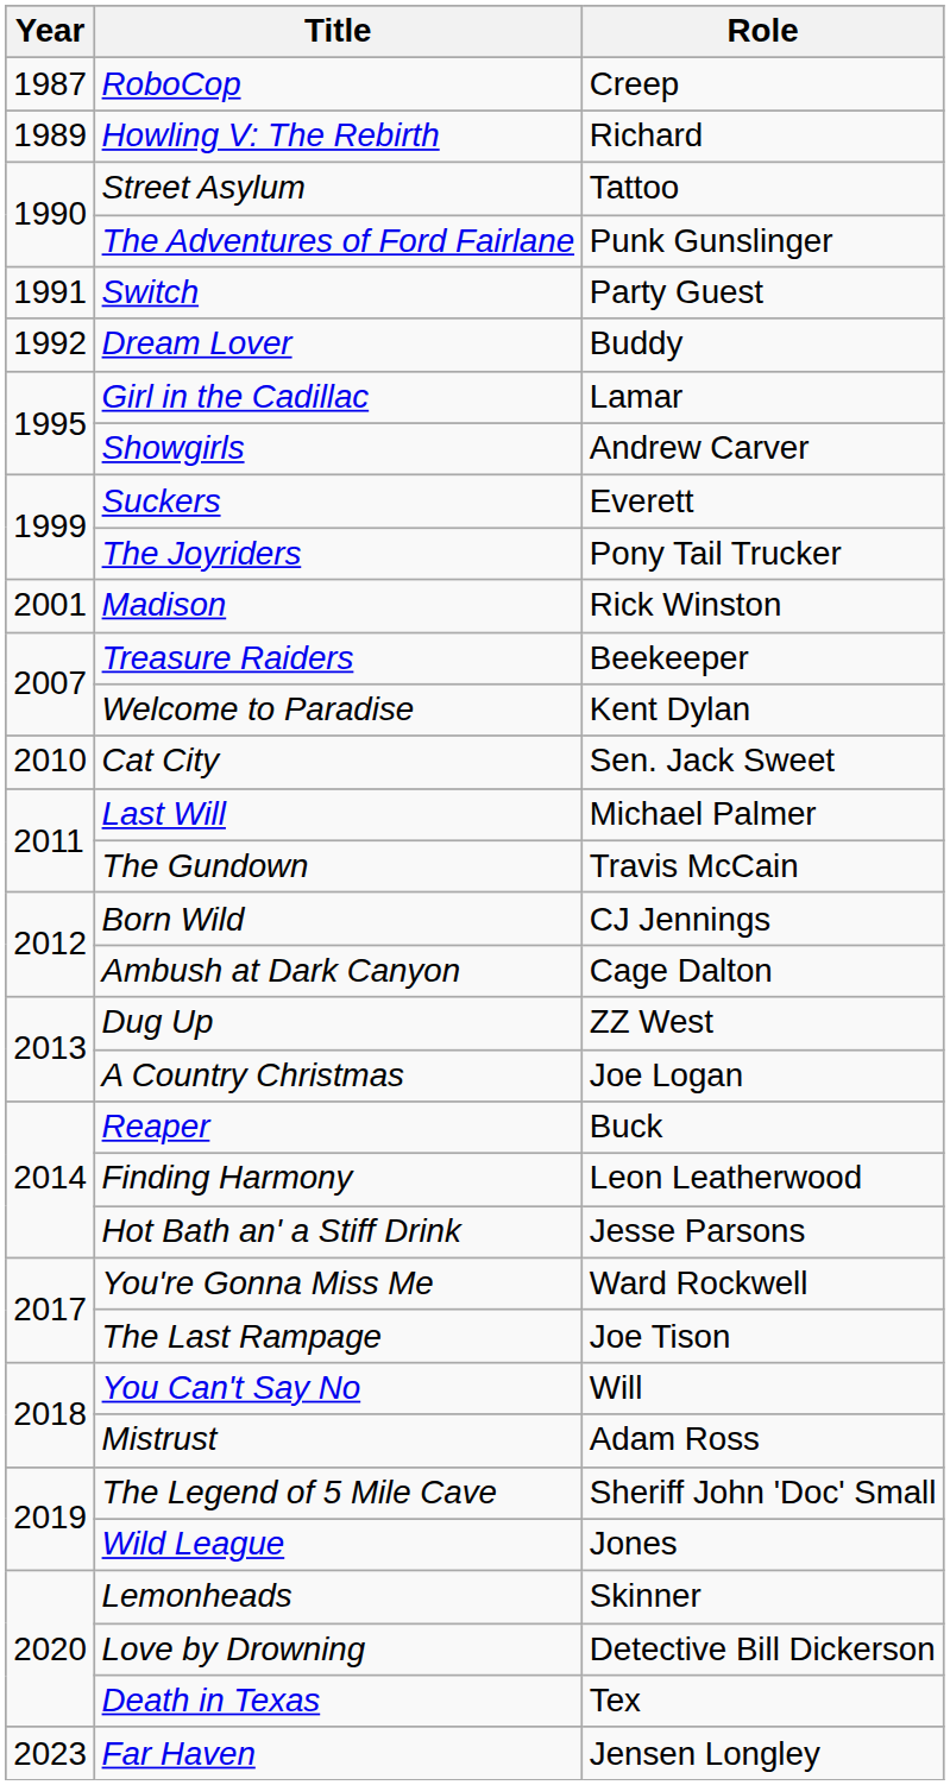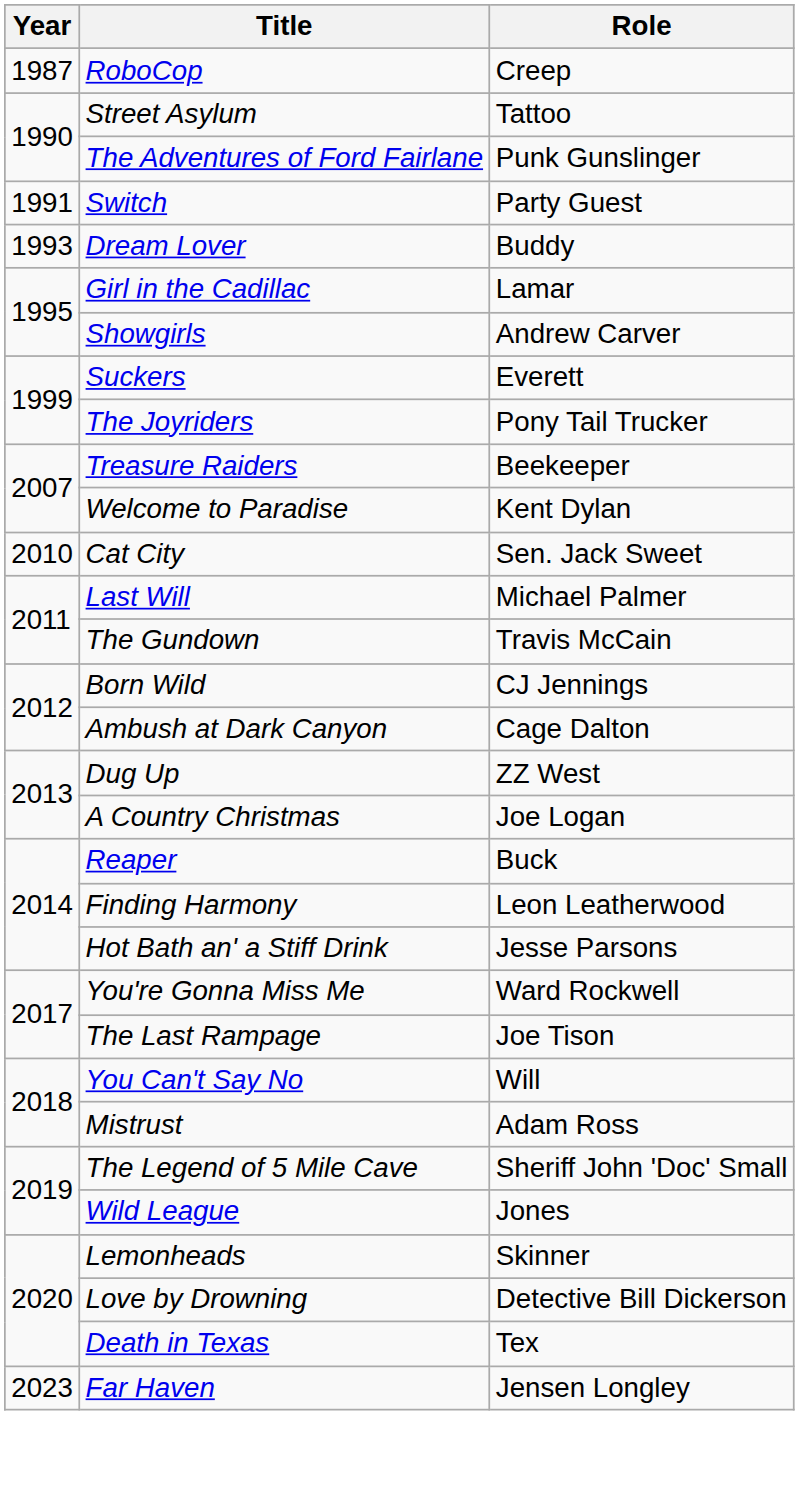- row: 1989 | Howling V: The Rebirth | Richard
Dream Lover | Year: 1992 -> 1993
- row: 2001 | Madison | Rick Winston
